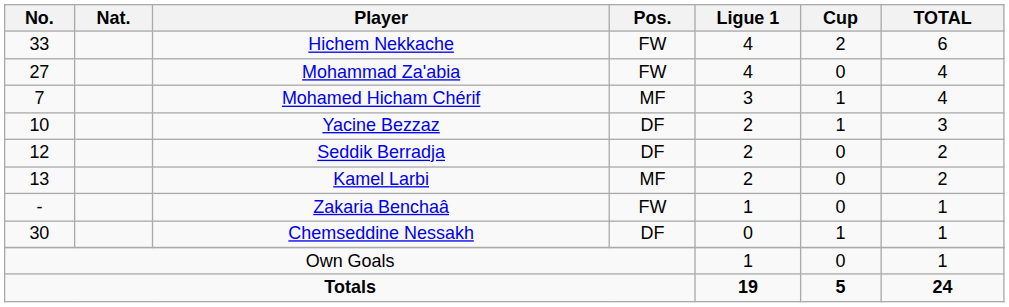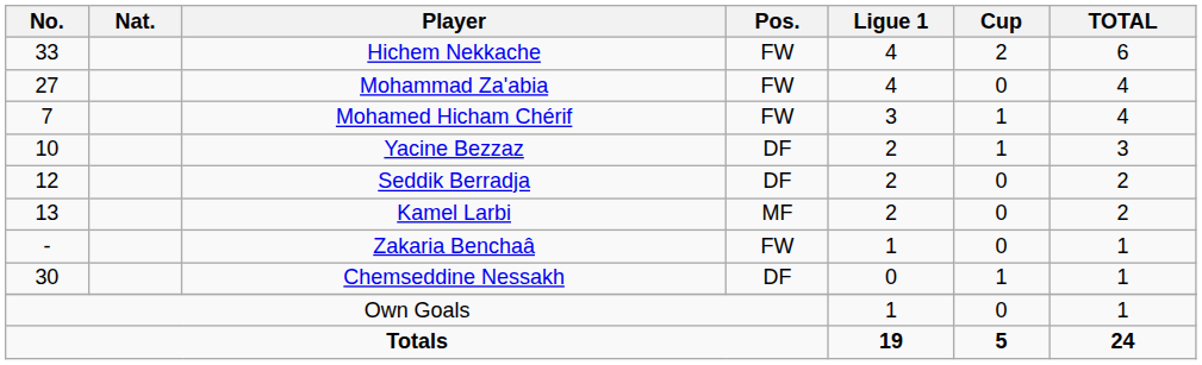Mohamed Hicham Chérif | Pos.: MF -> FW
